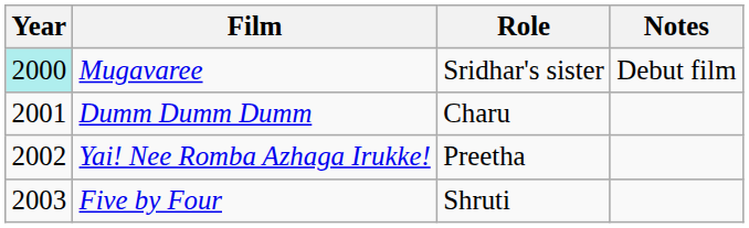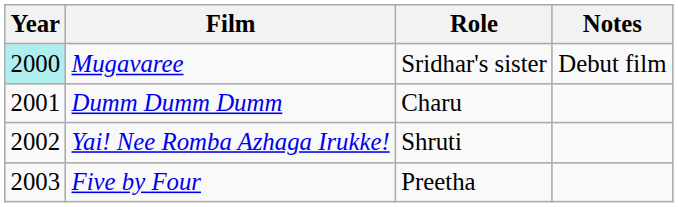Yai! Nee Romba Azhaga Irukke! | Role: Preetha -> Shruti
Five by Four | Role: Shruti -> Preetha
